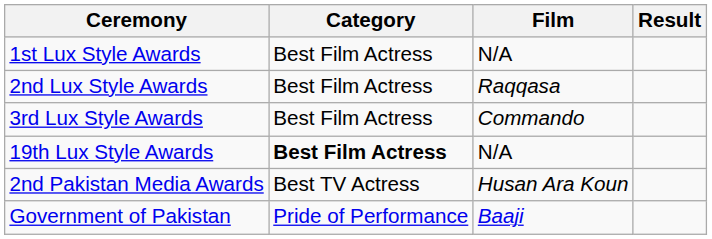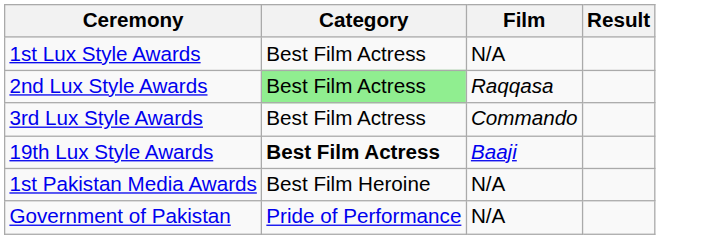2nd Lux Style Awards | Category: no background -> lightgreen background
19th Lux Style Awards | Film: N/A -> Baaji
+ row: 1st Pakistan Media Awards | Best Film Heroine | N/A
- row: 2nd Pakistan Media Awards | Best TV Actress | Husan Ara Koun
Government of Pakistan | Film: Baaji -> N/A
